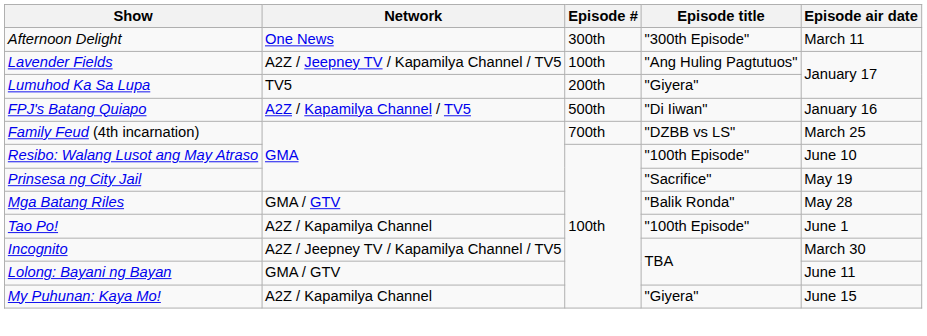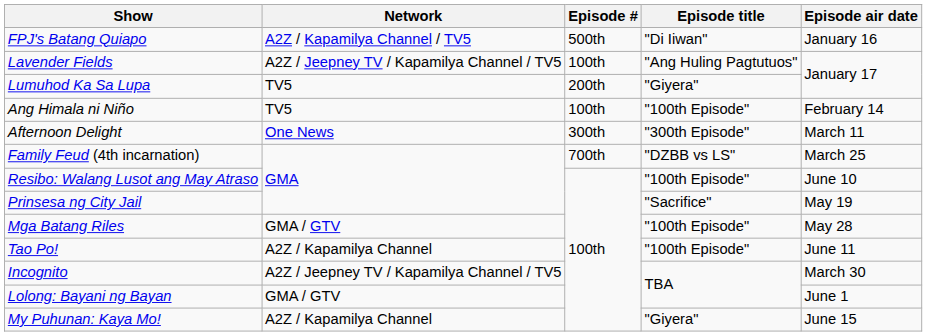rows swapped: FPJ's Batang Quiapo <-> Afternoon Delight
+ row: Ang Himala ni Niño | TV5 | 100th | "100th Episode" | February 14
Mga Batang Riles | Episode title: "Balik Ronda" -> "100th Episode"
Tao Po! | Episode air date: June 1 -> June 11
Lolong: Bayani ng Bayan | Episode air date: June 11 -> June 1
